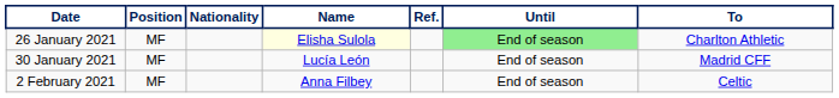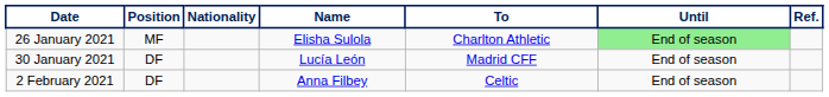columns swapped: To <-> Ref.
26 January 2021 | Name: lightyellow background -> no background
30 January 2021 | Position: MF -> DF
2 February 2021 | Position: MF -> DF
